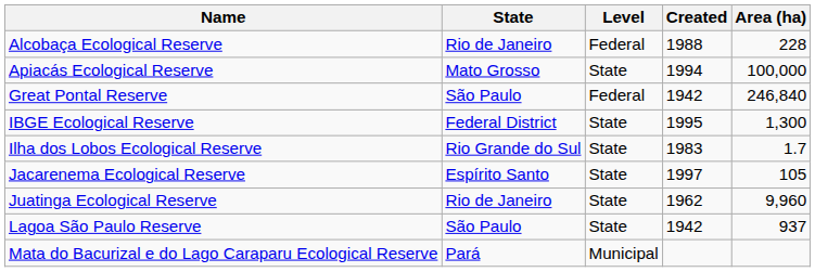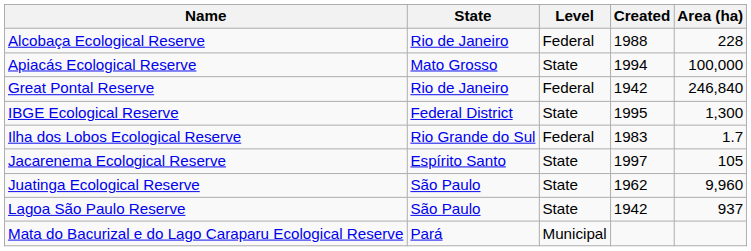Great Pontal Reserve | State: São Paulo -> Rio de Janeiro
Ilha dos Lobos Ecological Reserve | Level: State -> Federal
Juatinga Ecological Reserve | State: Rio de Janeiro -> São Paulo
